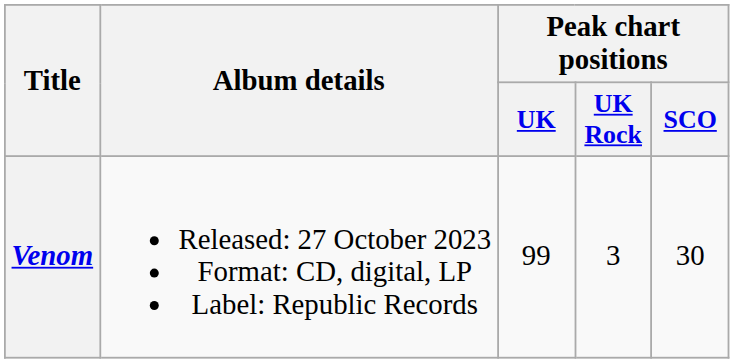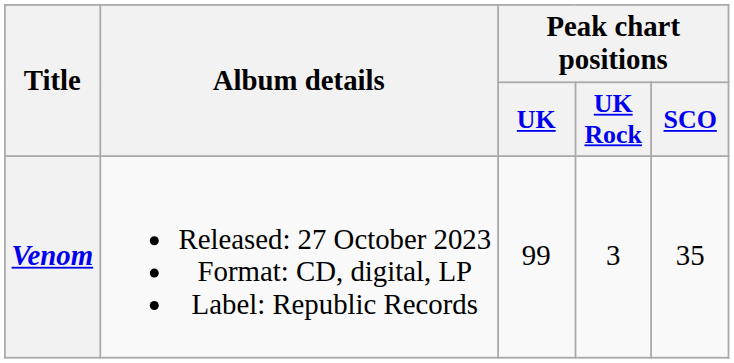Venom | Peak chart positions / SCO: 30 -> 35
